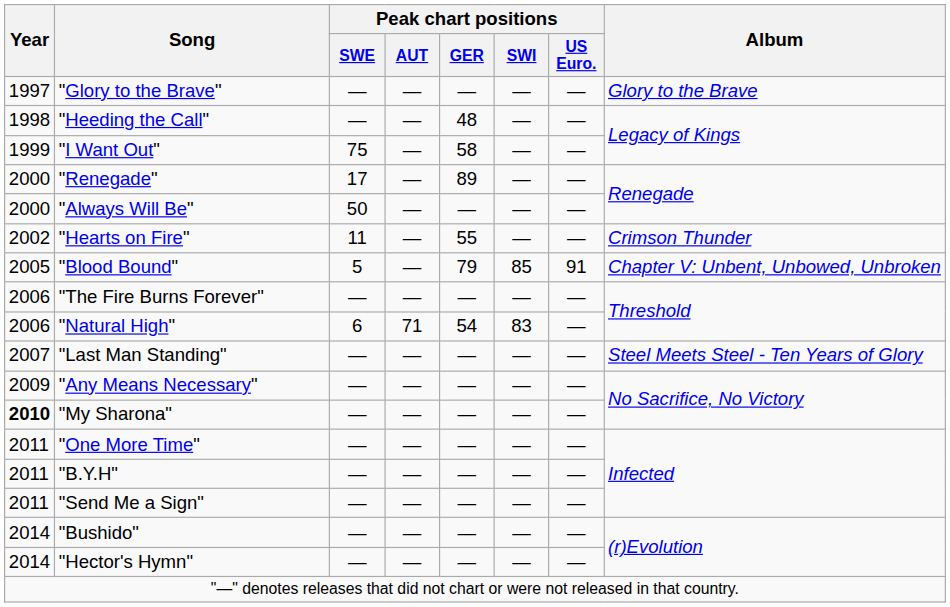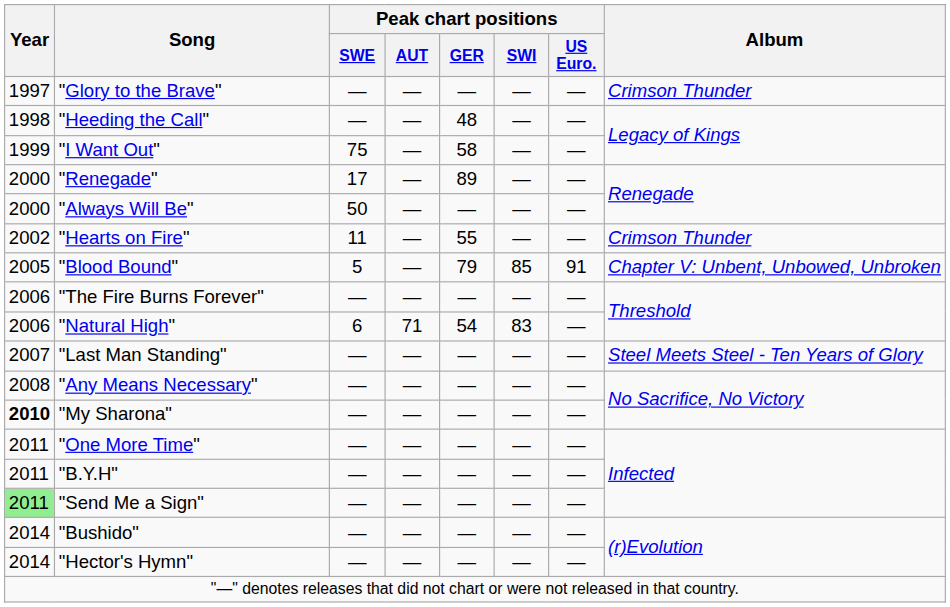"Glory to the Brave" | Album: Glory to the Brave -> Crimson Thunder
"Any Means Necessary" | Year: 2009 -> 2008
"Send Me a Sign" | Year: no background -> lightgreen background
